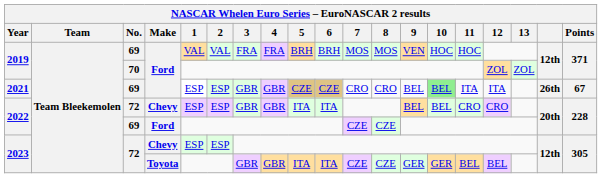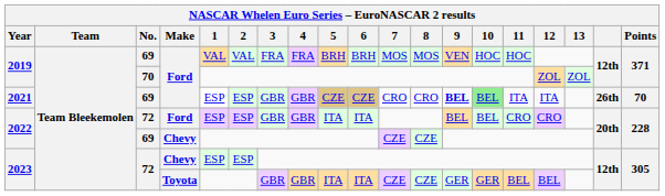2021 | 9: normal -> bold
2021 | Points: 67 -> 70
2022 / 72 | Make: Chevy -> Ford
2022 / 69 | Make: Ford -> Chevy
